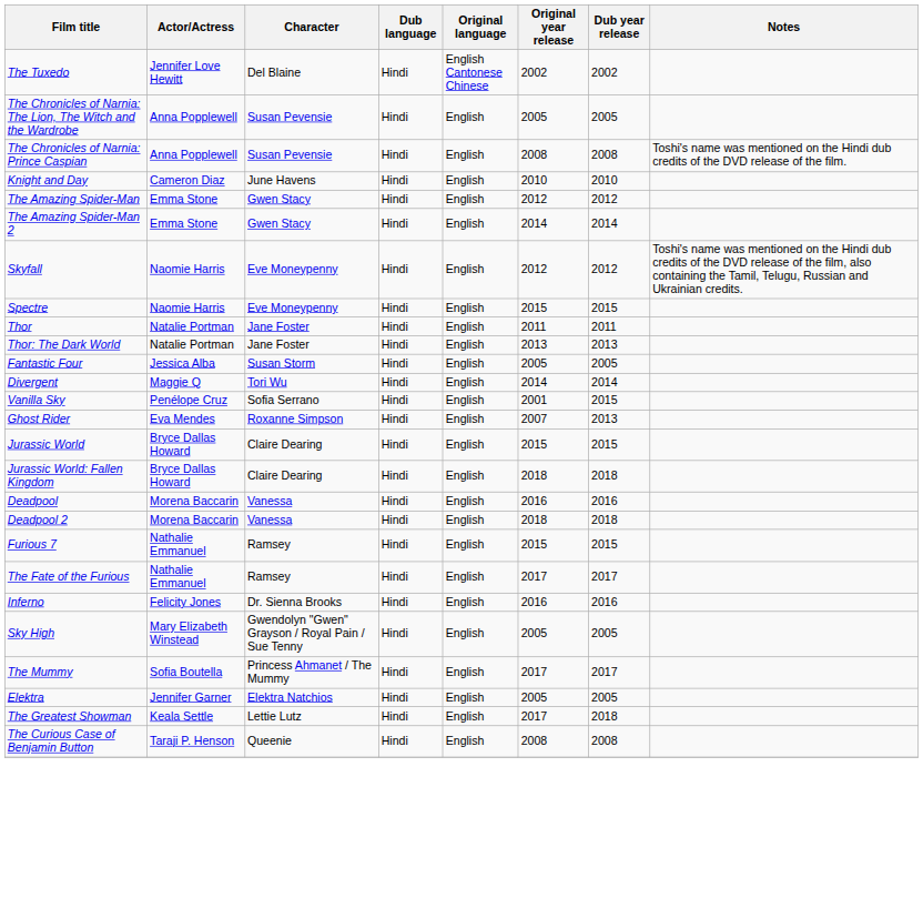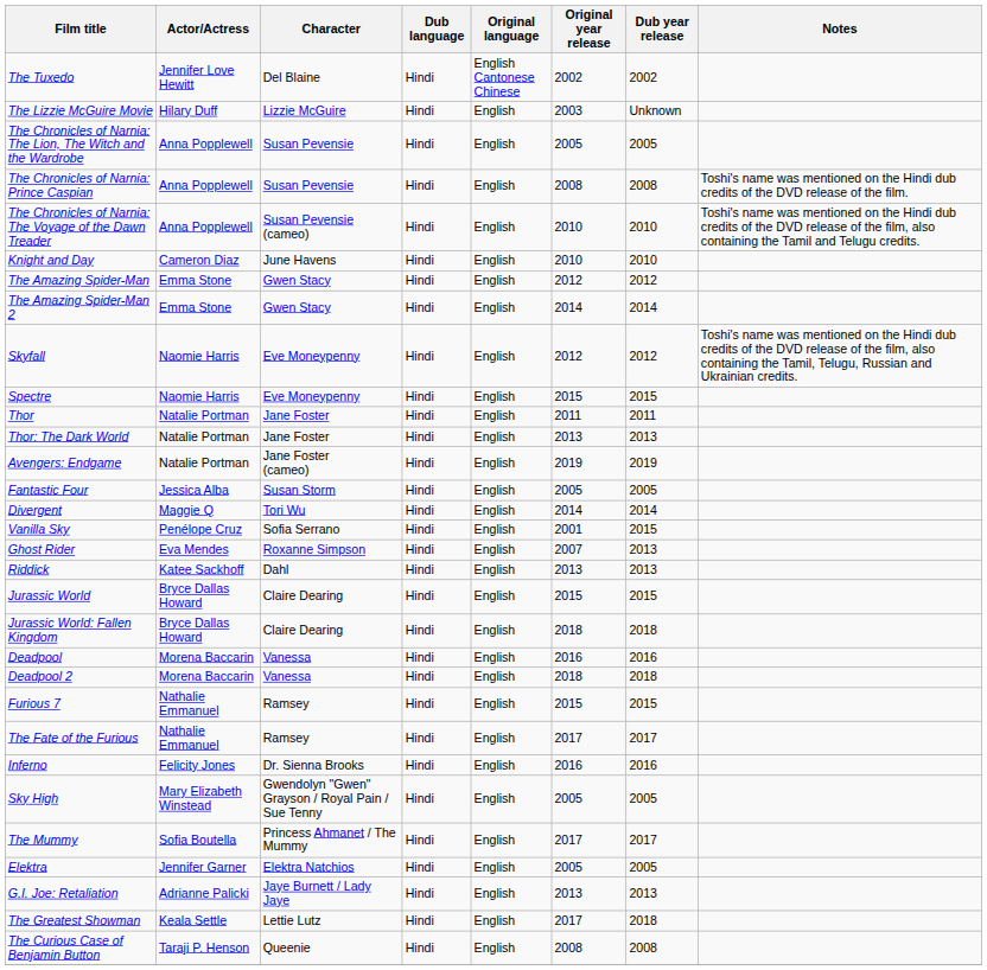+ row: The Lizzie McGuire Movie | Hilary Duff | Lizzie McGuire | Hindi | English | 2003 | Unknown
+ row: The Chronicles of Narnia: The Voyage of the Dawn Treader | Anna Popplewell | Susan Pevensie (cameo) | Hindi | English | 2010 | 2010 | Toshi's name was mentioned on the Hindi dub credits of the DVD release of the film, also containing the Tamil and Telugu credits.
+ row: Avengers: Endgame | Natalie Portman | Jane Foster (cameo) | Hindi | English | 2019 | 2019
+ row: Riddick | Katee Sackhoff | Dahl | Hindi | English | 2013 | 2013
+ row: G.I. Joe: Retaliation | Adrianne Palicki | Jaye Burnett / Lady Jaye | Hindi | English | 2013 | 2013
